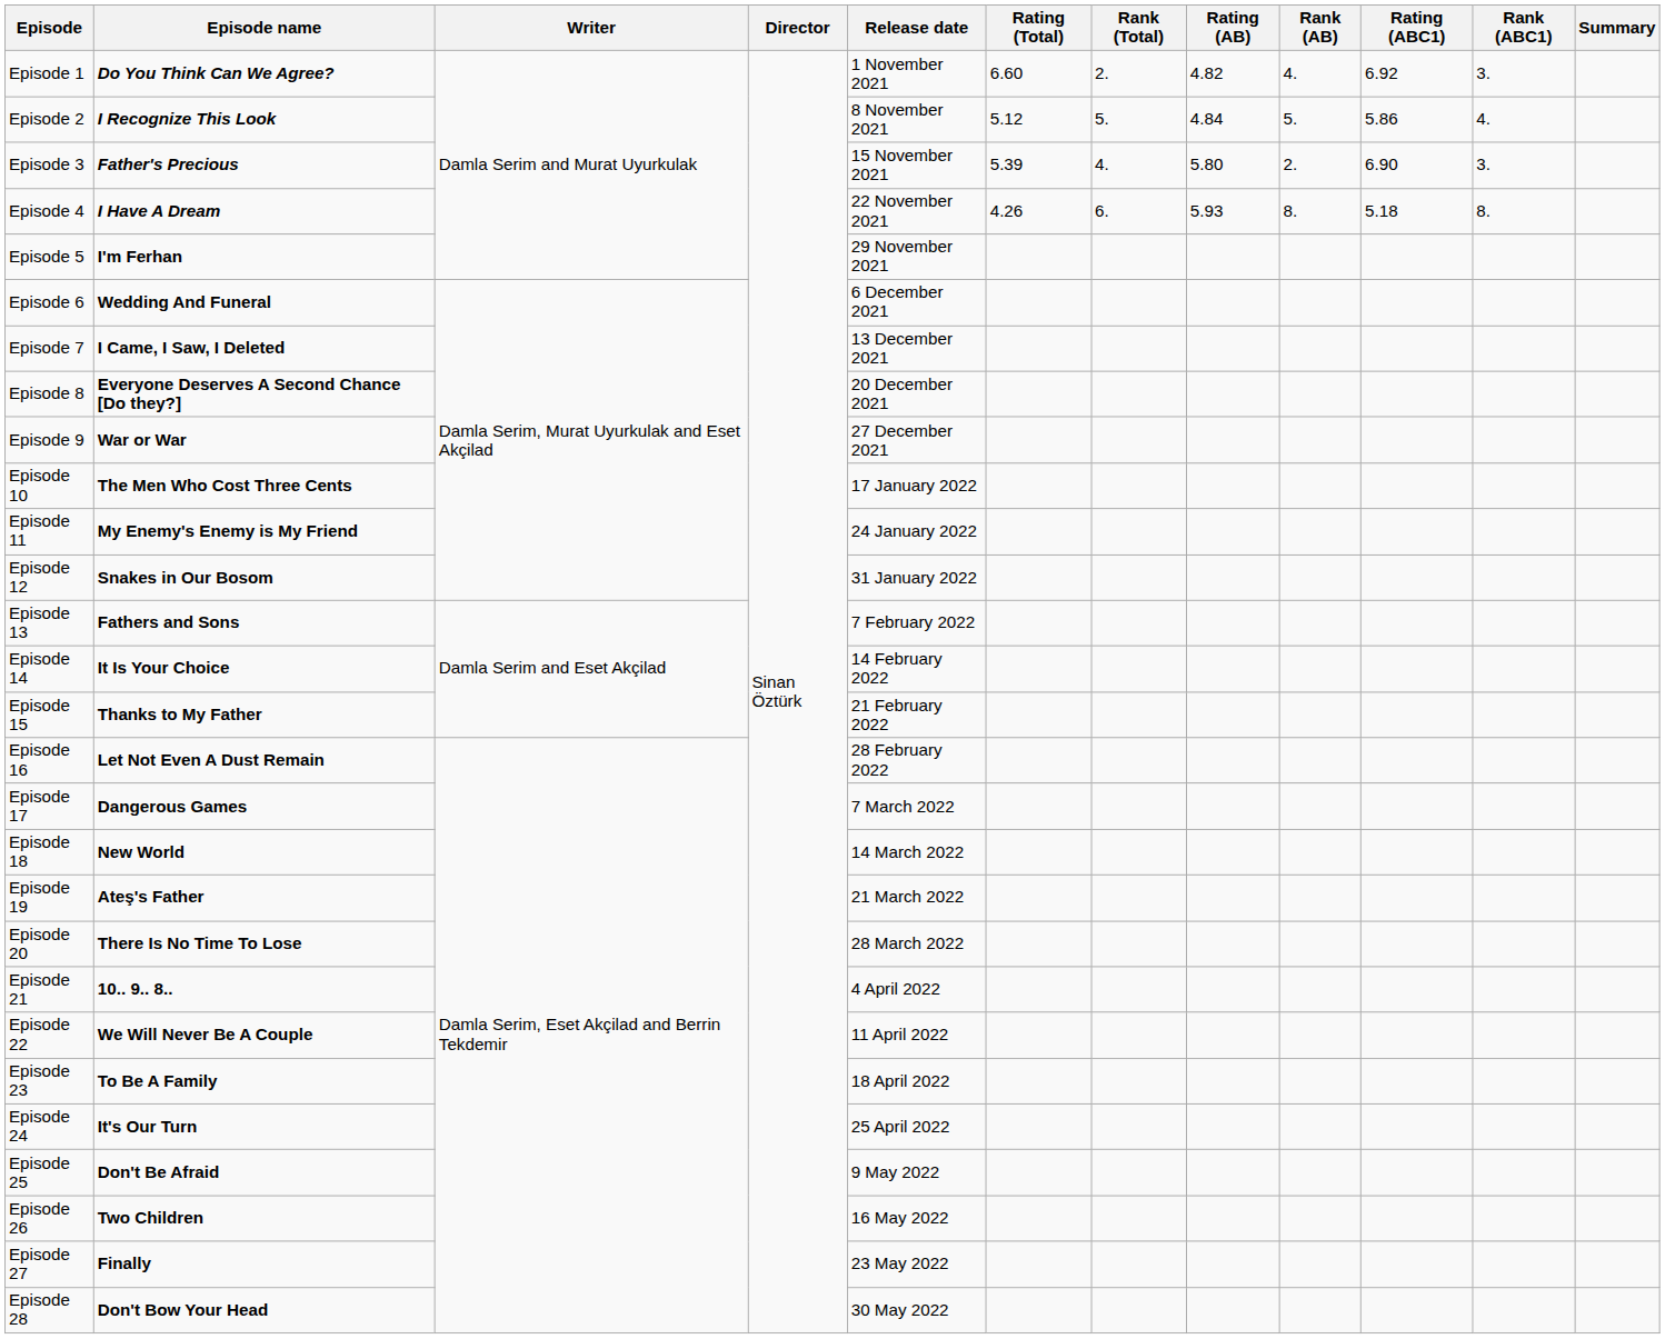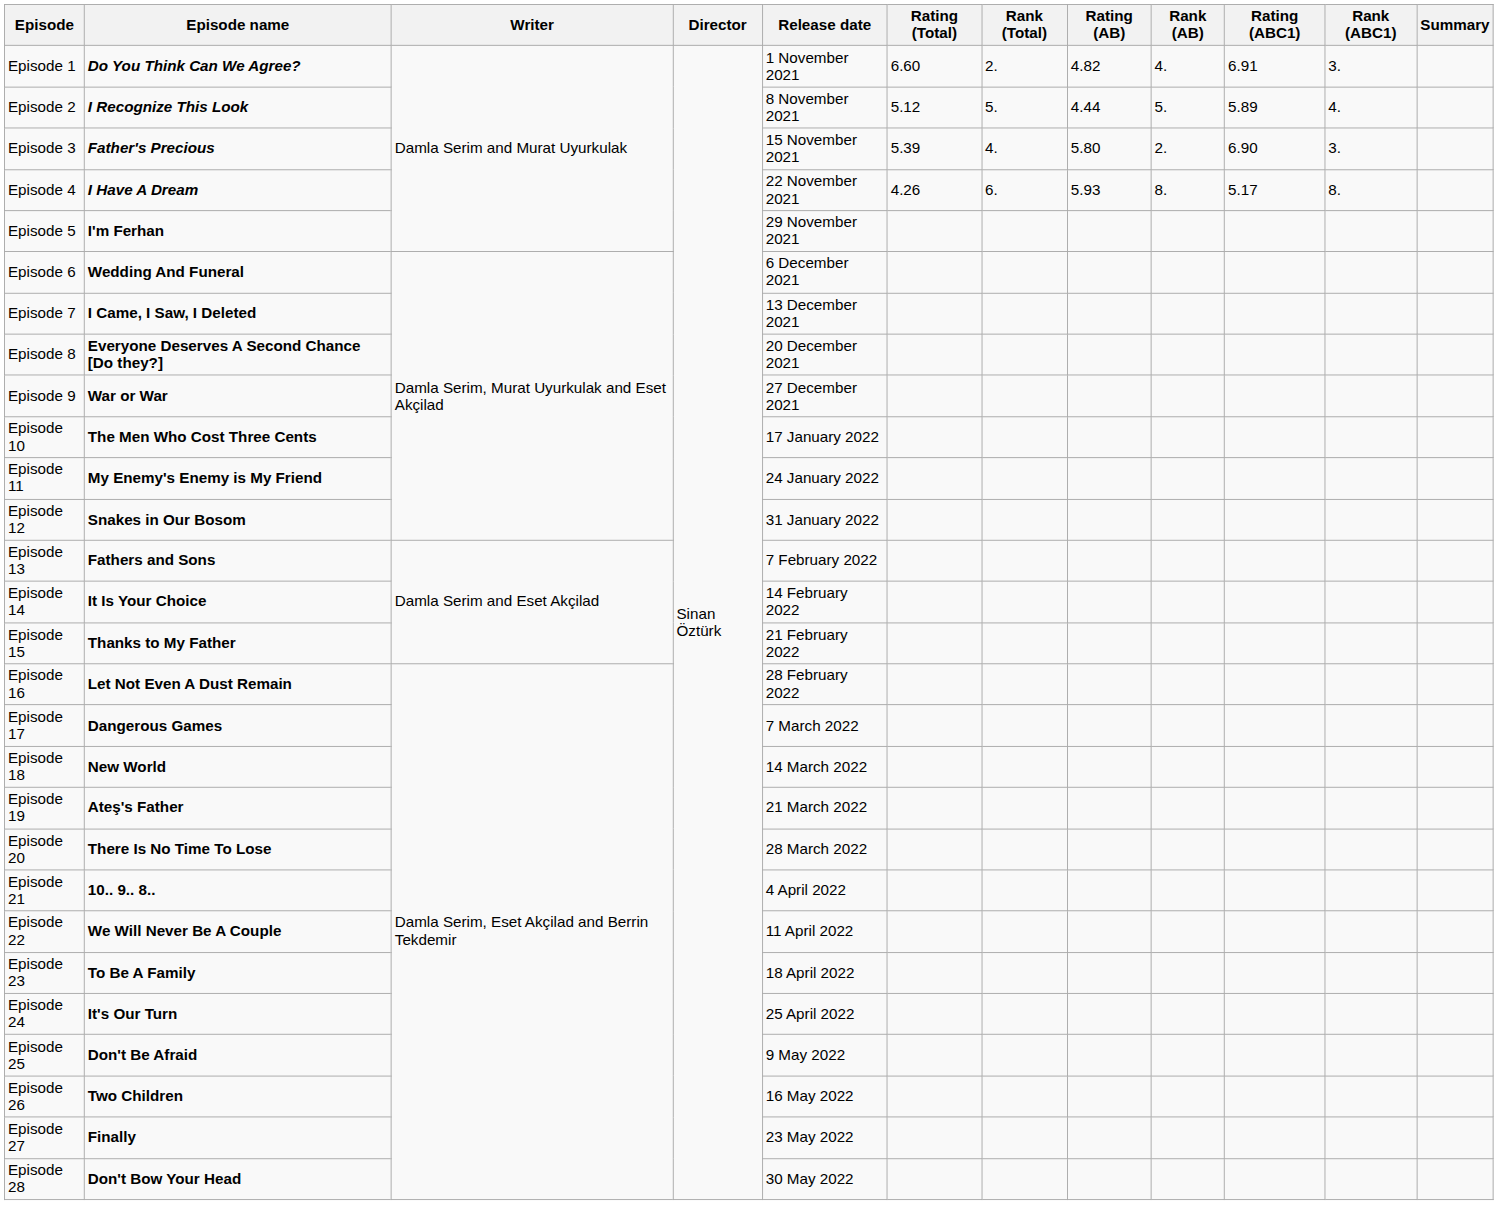Episode 1 | Rating (ABC1): 6.92 -> 6.91
Episode 2 | Rating (AB): 4.84 -> 4.44
Episode 2 | Rating (ABC1): 5.86 -> 5.89
Episode 4 | Rating (ABC1): 5.18 -> 5.17
